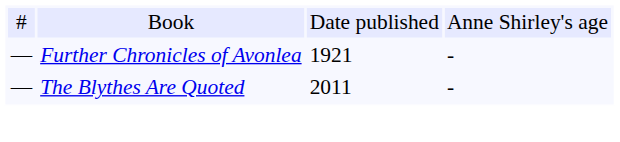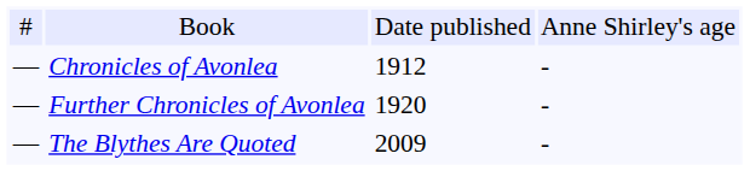+ row: — | Chronicles of Avonlea | 1912 | -
Further Chronicles of Avonlea | column 3: 1921 -> 1920
The Blythes Are Quoted | column 3: 2011 -> 2009
